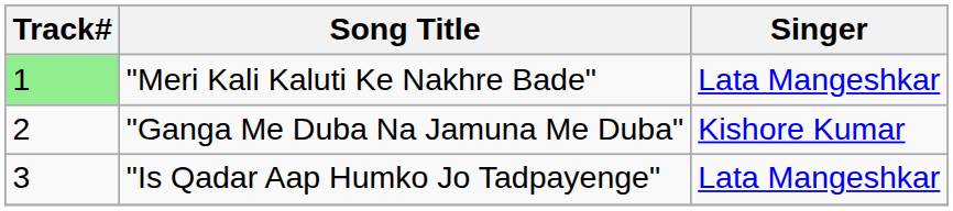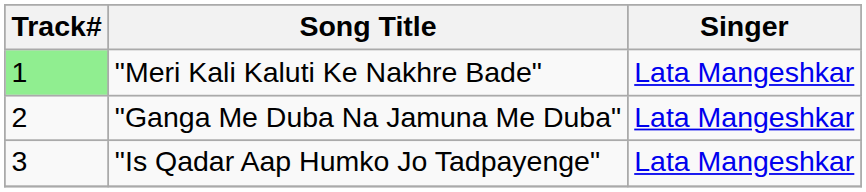"Ganga Me Duba Na Jamuna Me Duba" | Singer: Kishore Kumar -> Lata Mangeshkar
